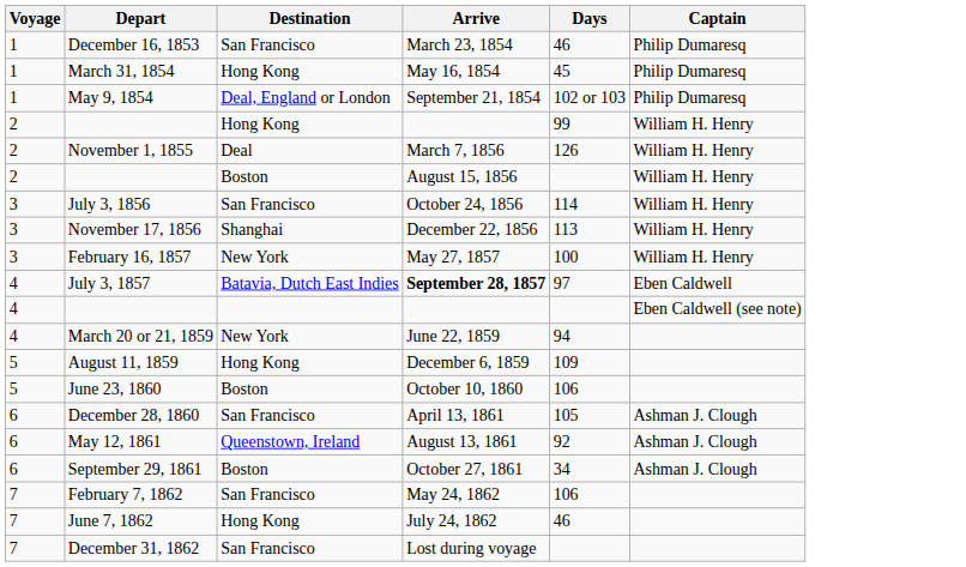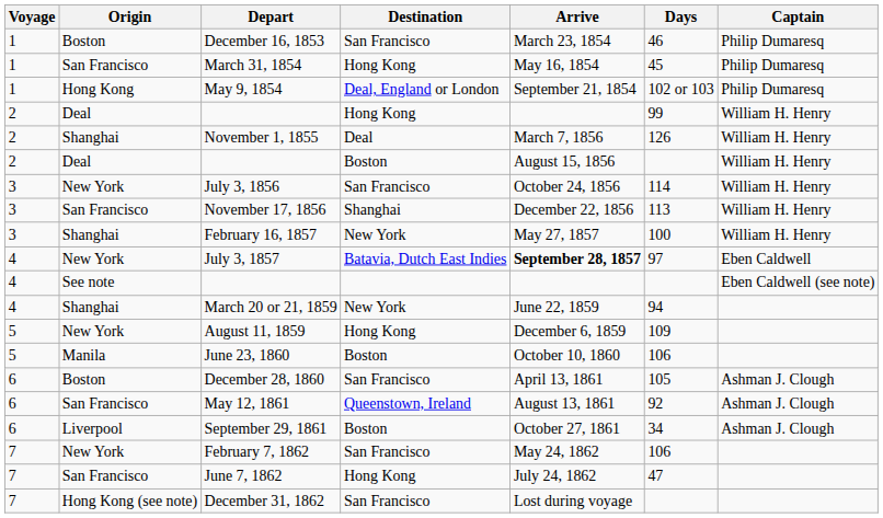+ column: Origin | Boston | San Francisco | Hong Kong | Deal | Shanghai | Deal | New York | San Francisco | Shanghai | New York | See note | Shanghai | New York | Manila | Boston | San Francisco | Liverpool | New York | San Francisco | Hong Kong (see note)
June 7, 1862 | Days: 46 -> 47
